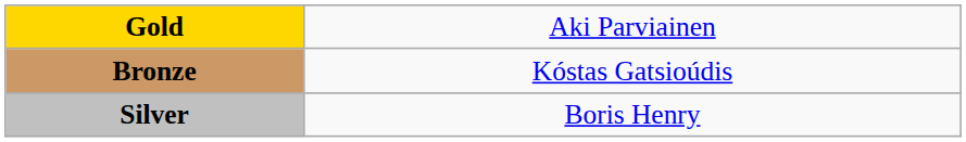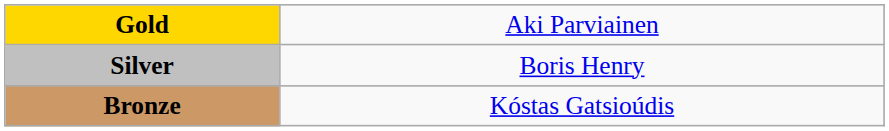rows swapped: Silver <-> Bronze
